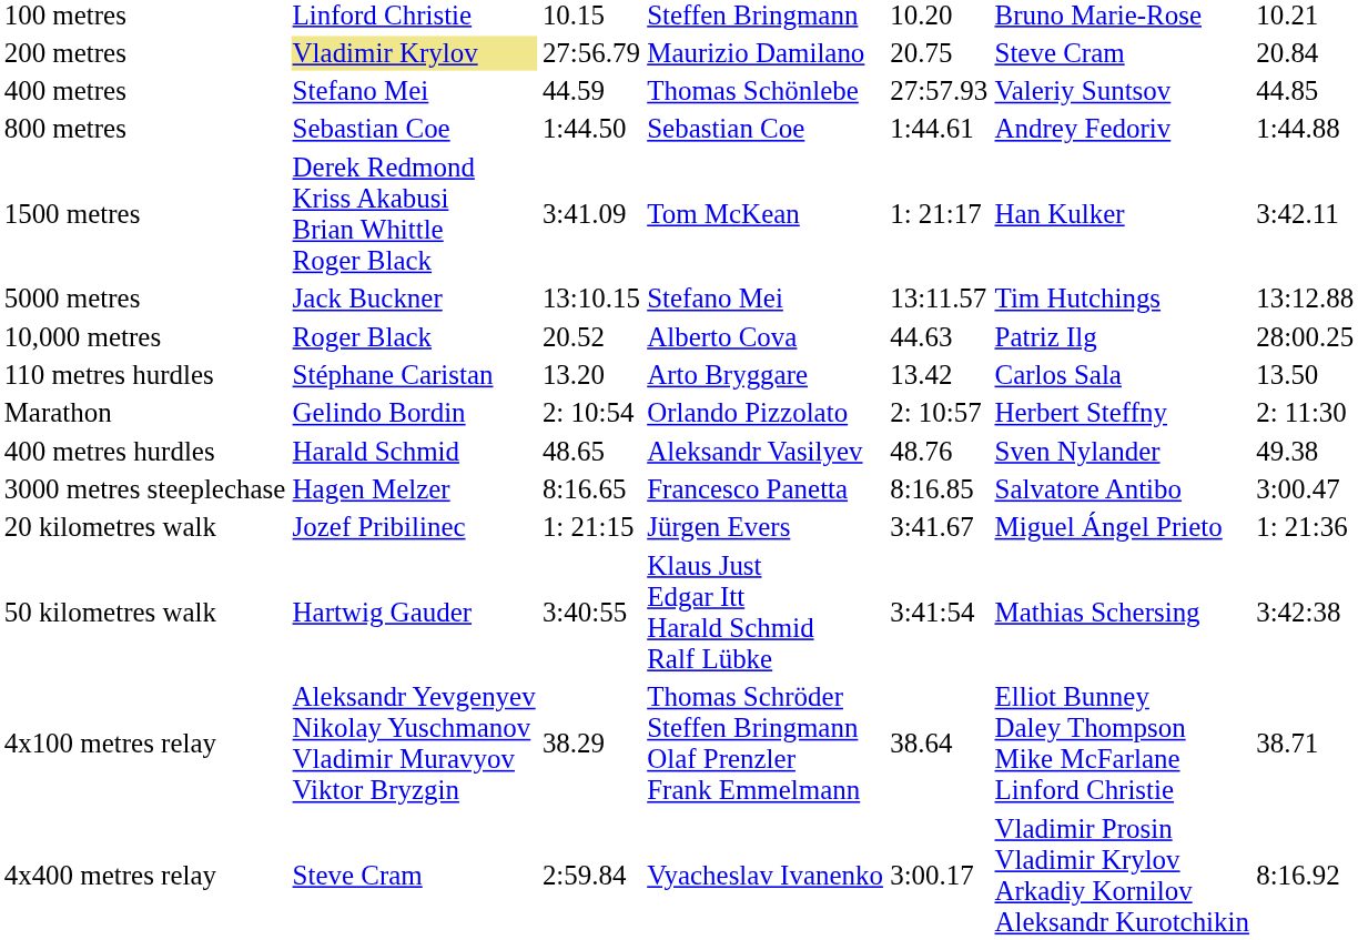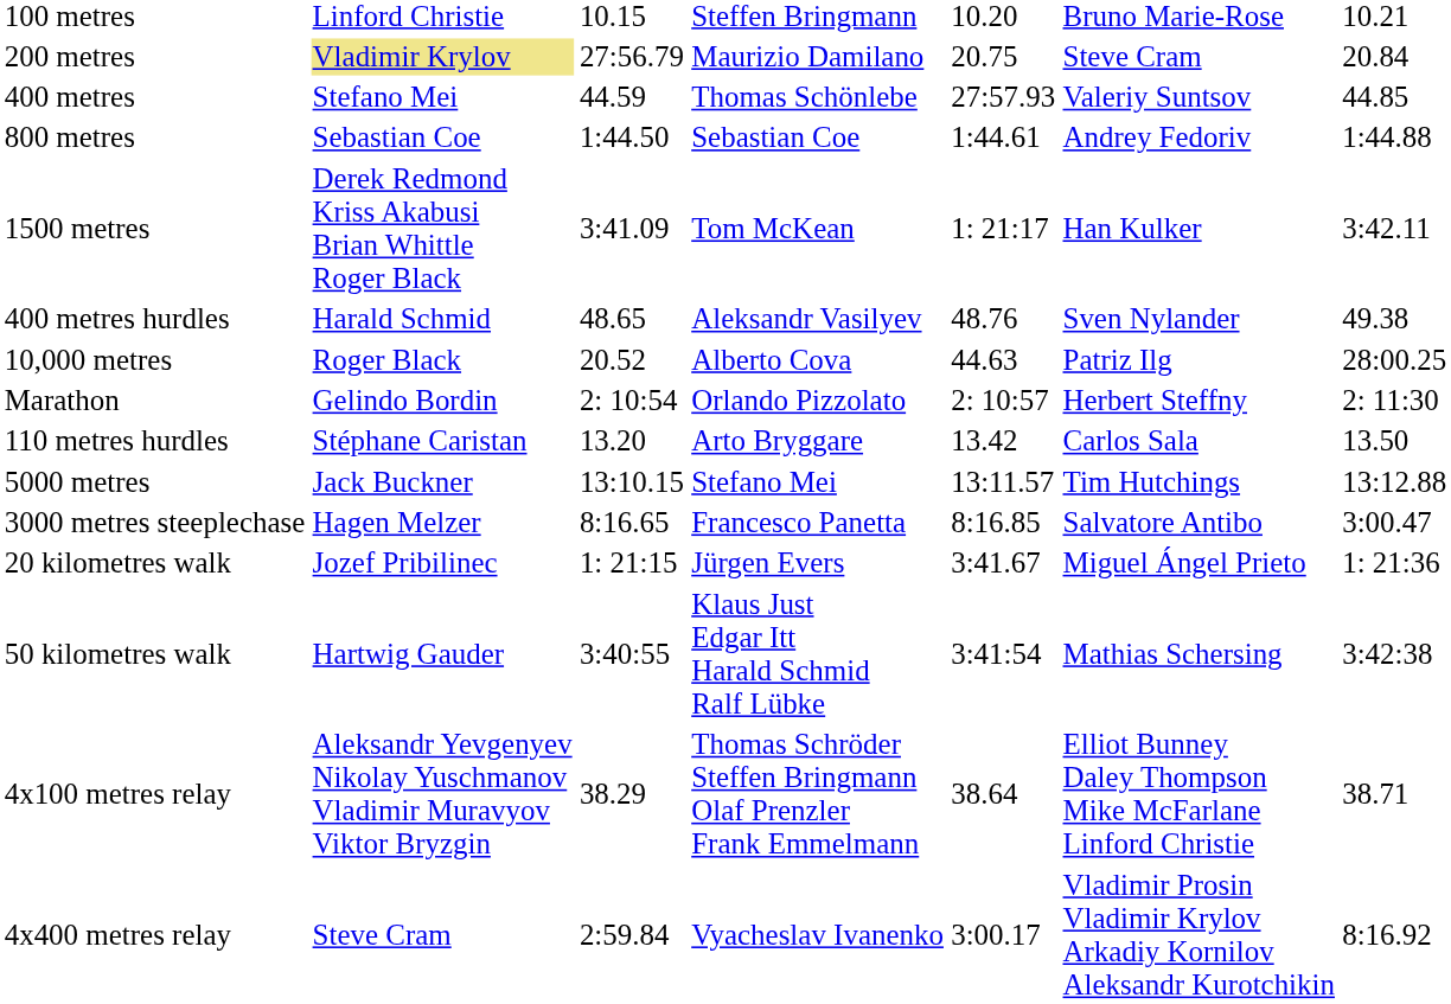rows swapped: 5000 metres <-> 400 metres hurdles
rows swapped: Marathon <-> 110 metres hurdles
